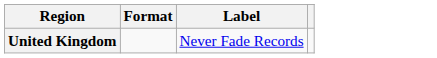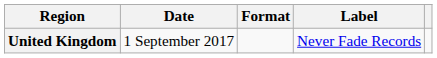+ column: Date | 1 September 2017
